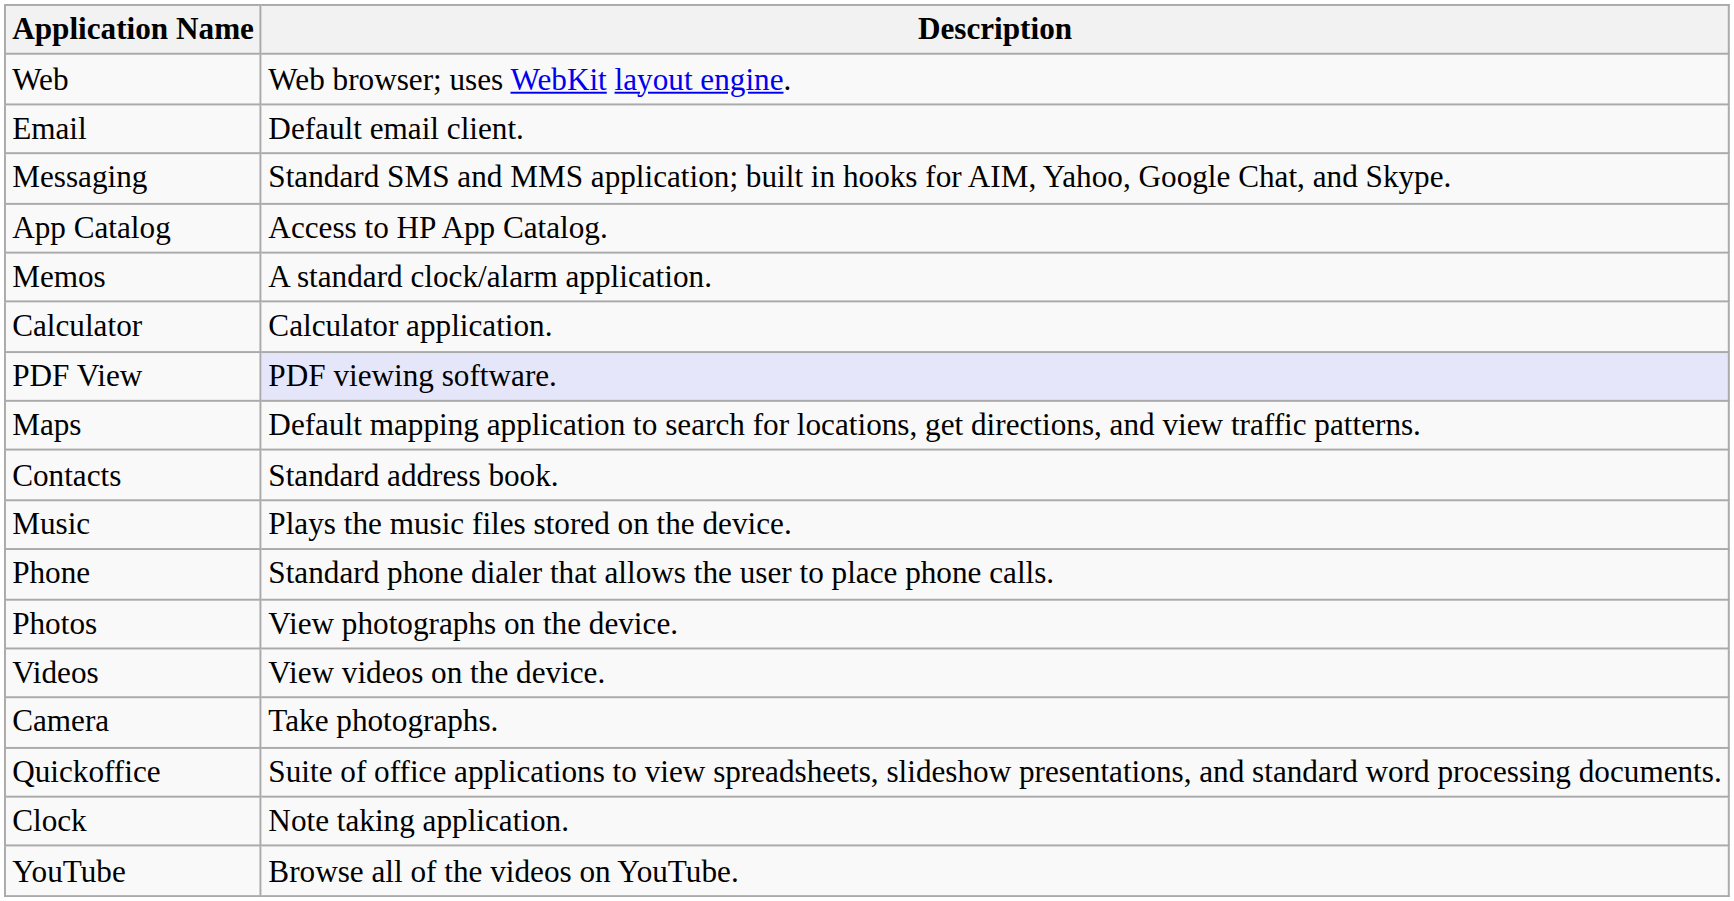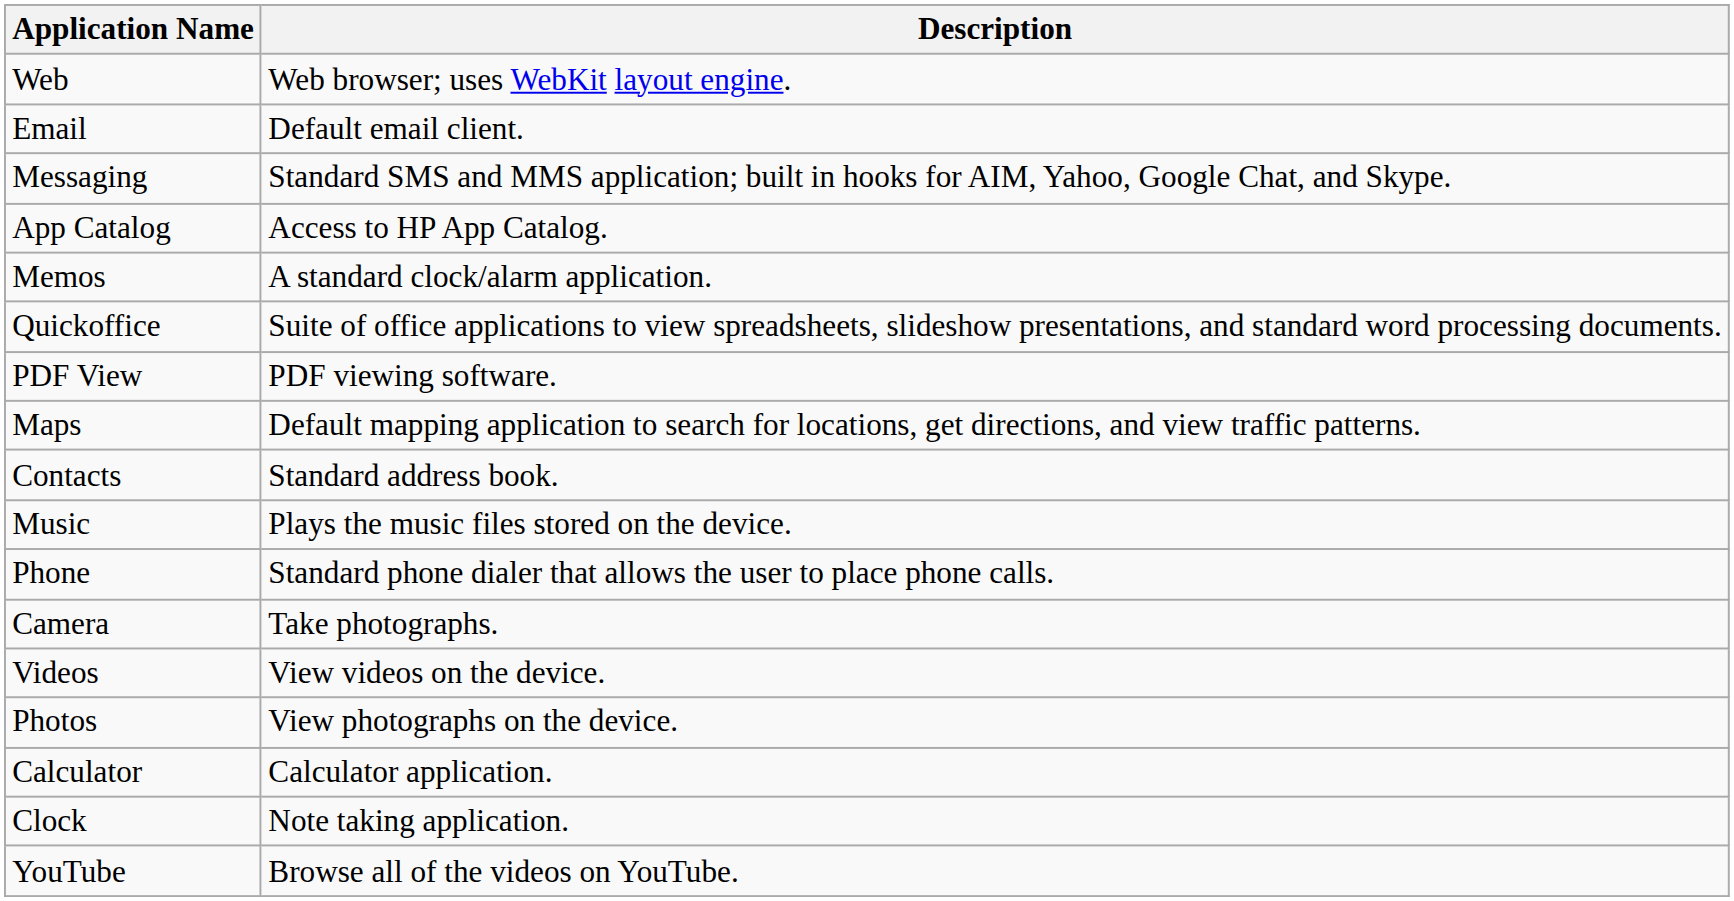rows swapped: Quickoffice <-> Calculator
PDF View | Description: lavender background -> no background
rows swapped: Photos <-> Camera
